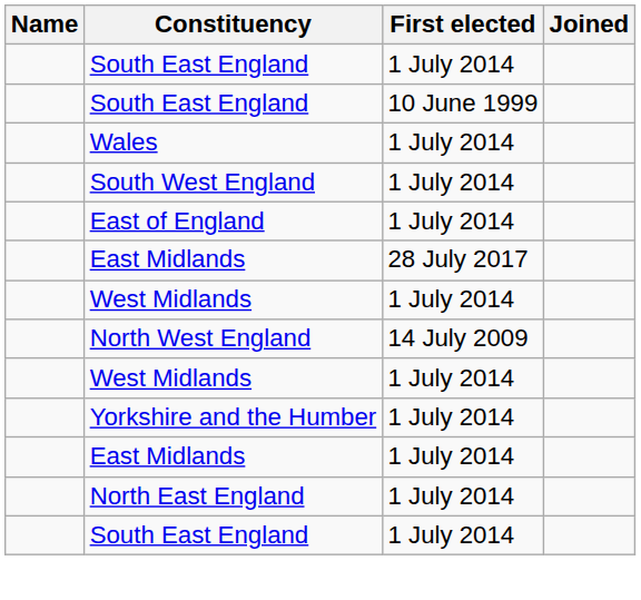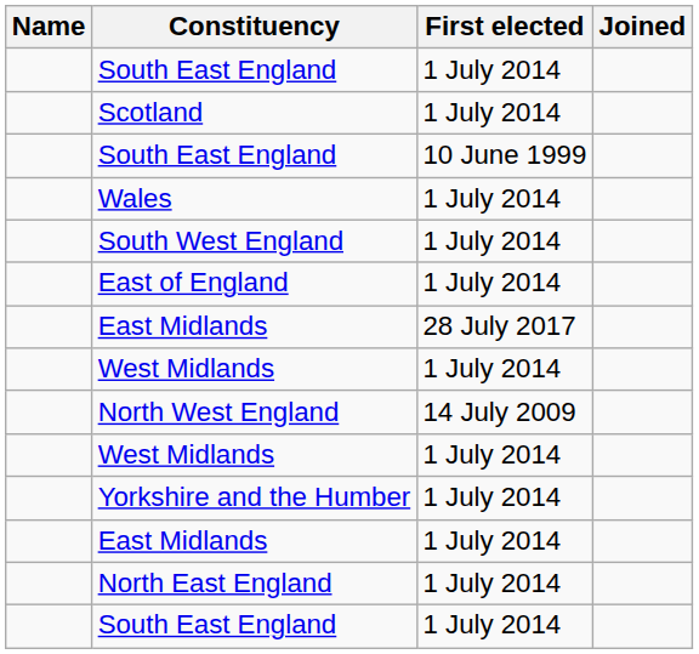+ row: Scotland | 1 July 2014
